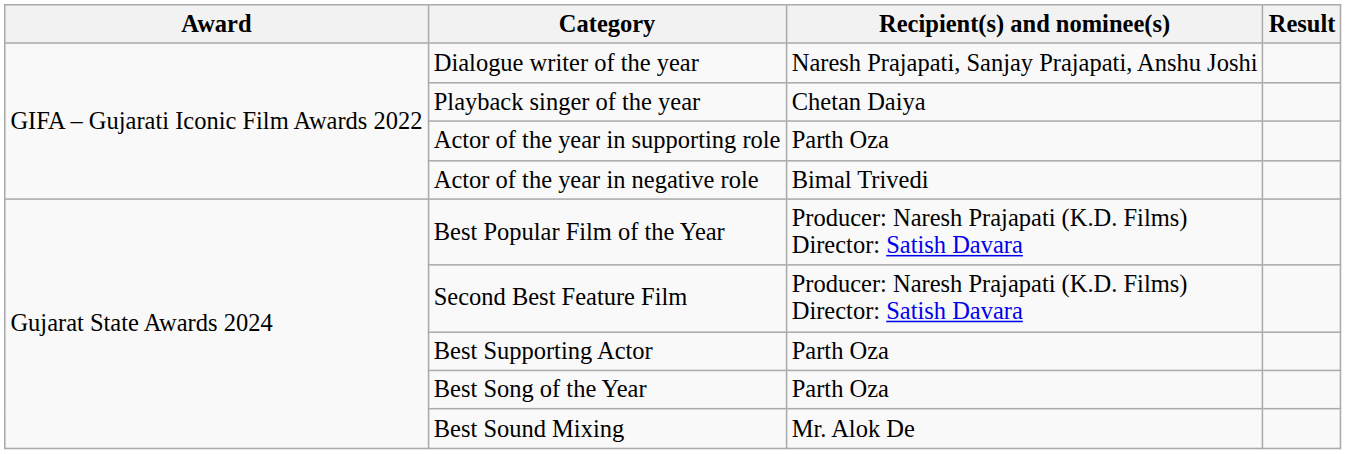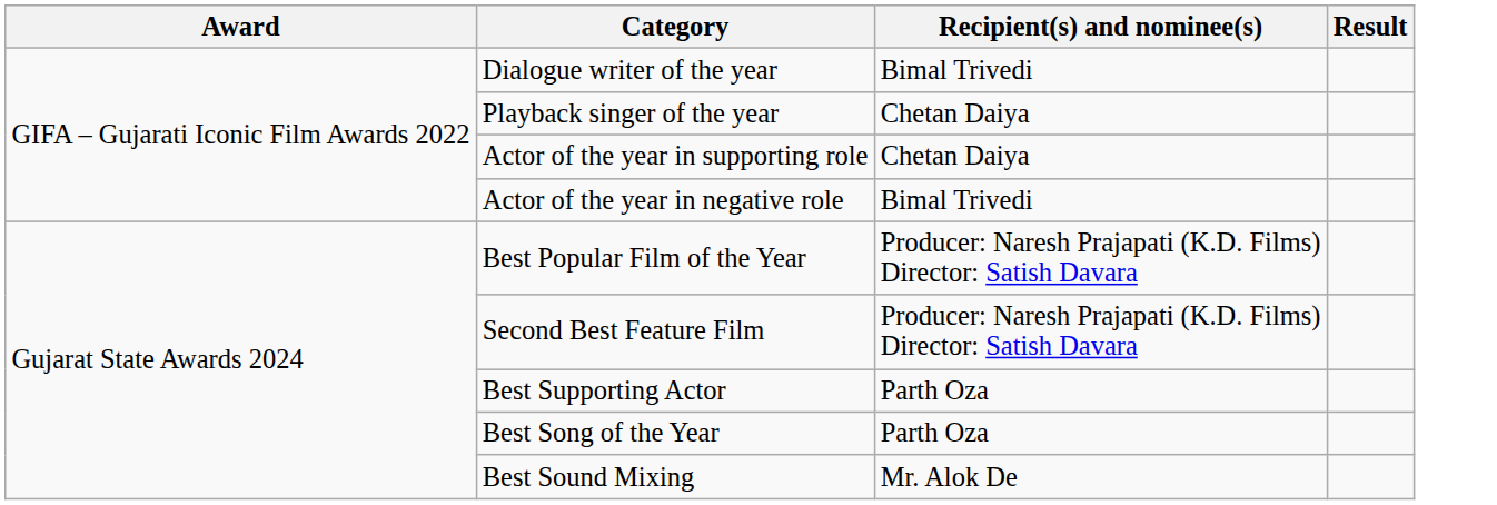Dialogue writer of the year | Recipient(s) and nominee(s): Naresh Prajapati, Sanjay Prajapati, Anshu Joshi -> Bimal Trivedi
Actor of the year in supporting role | Recipient(s) and nominee(s): Parth Oza -> Chetan Daiya
